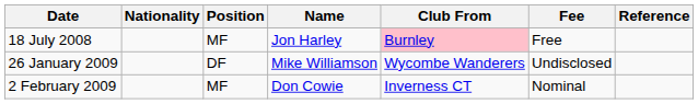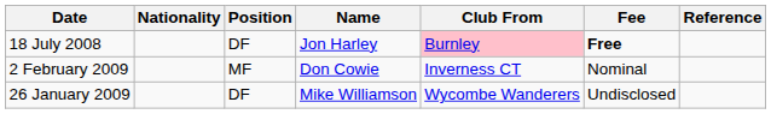18 July 2008 | Position: MF -> DF
18 July 2008 | Fee: normal -> bold
rows swapped: 26 January 2009 <-> 2 February 2009
